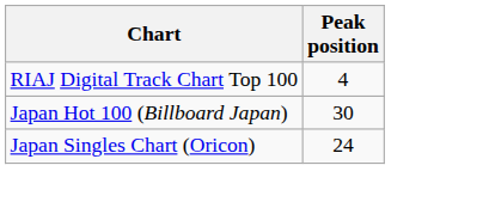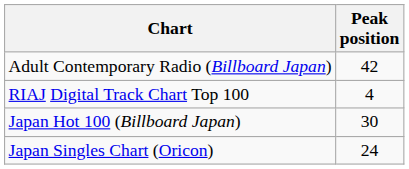+ row: Adult Contemporary Radio (Billboard Japan) | 42
